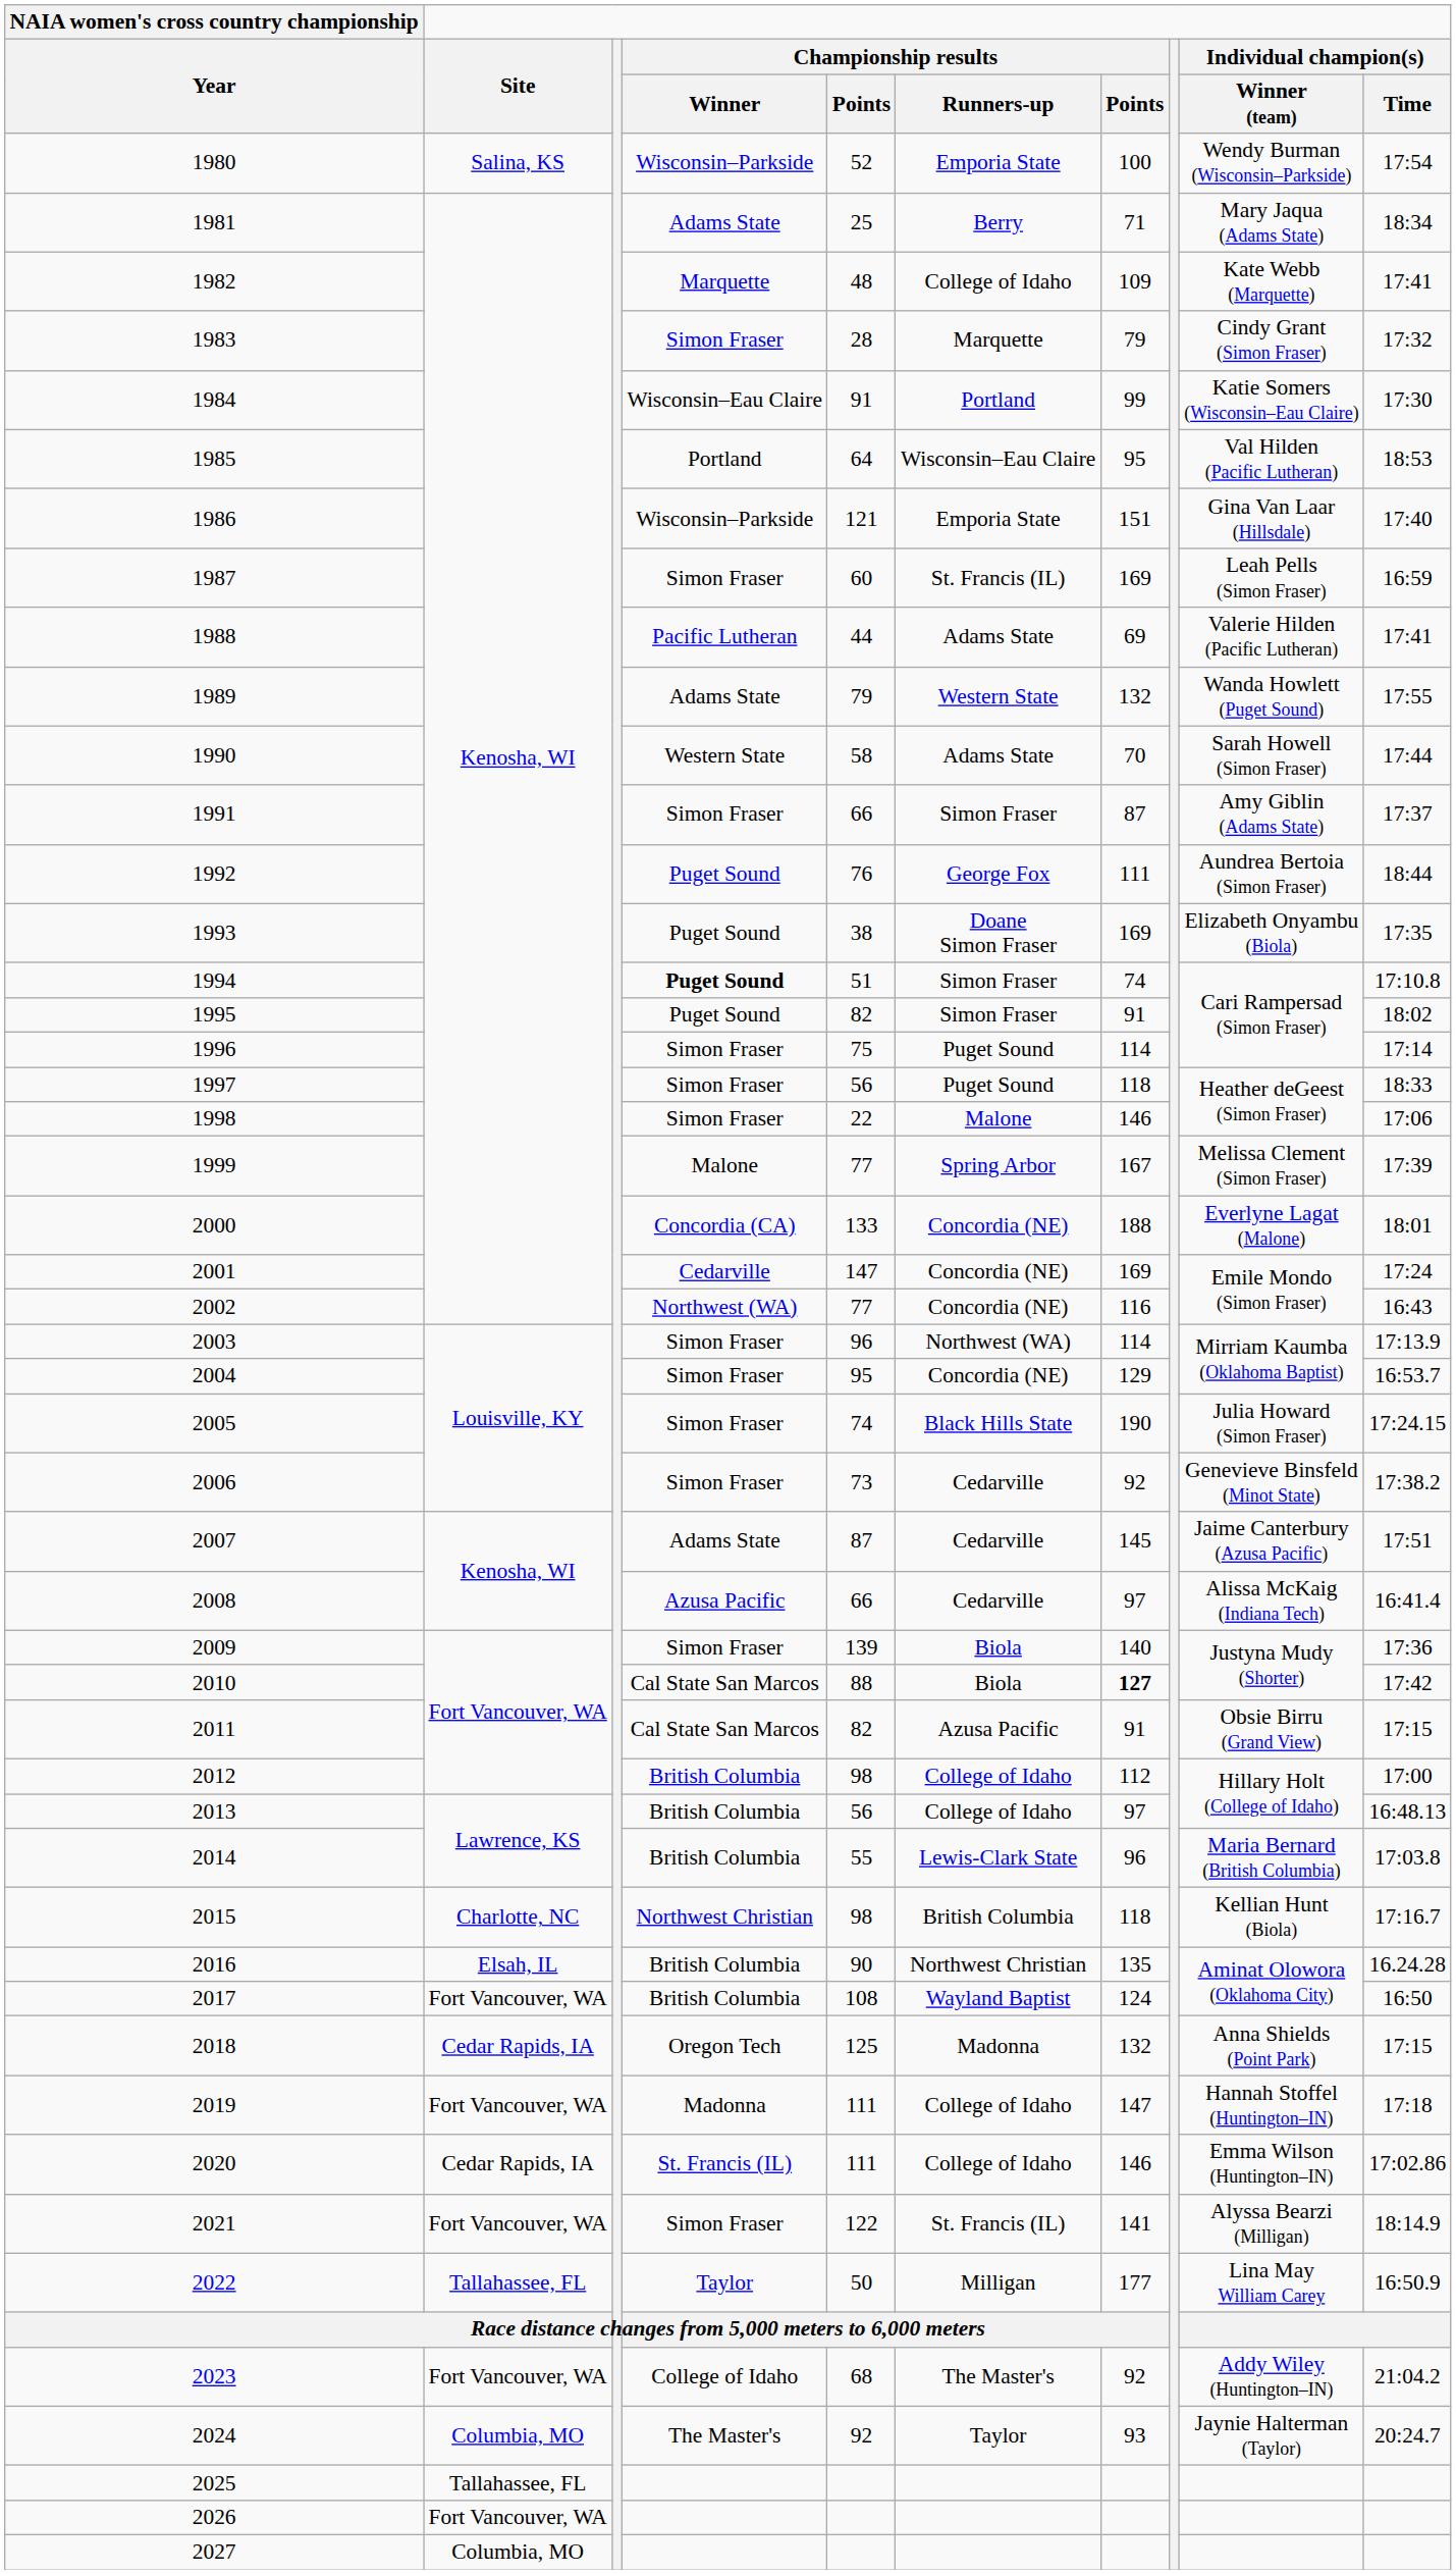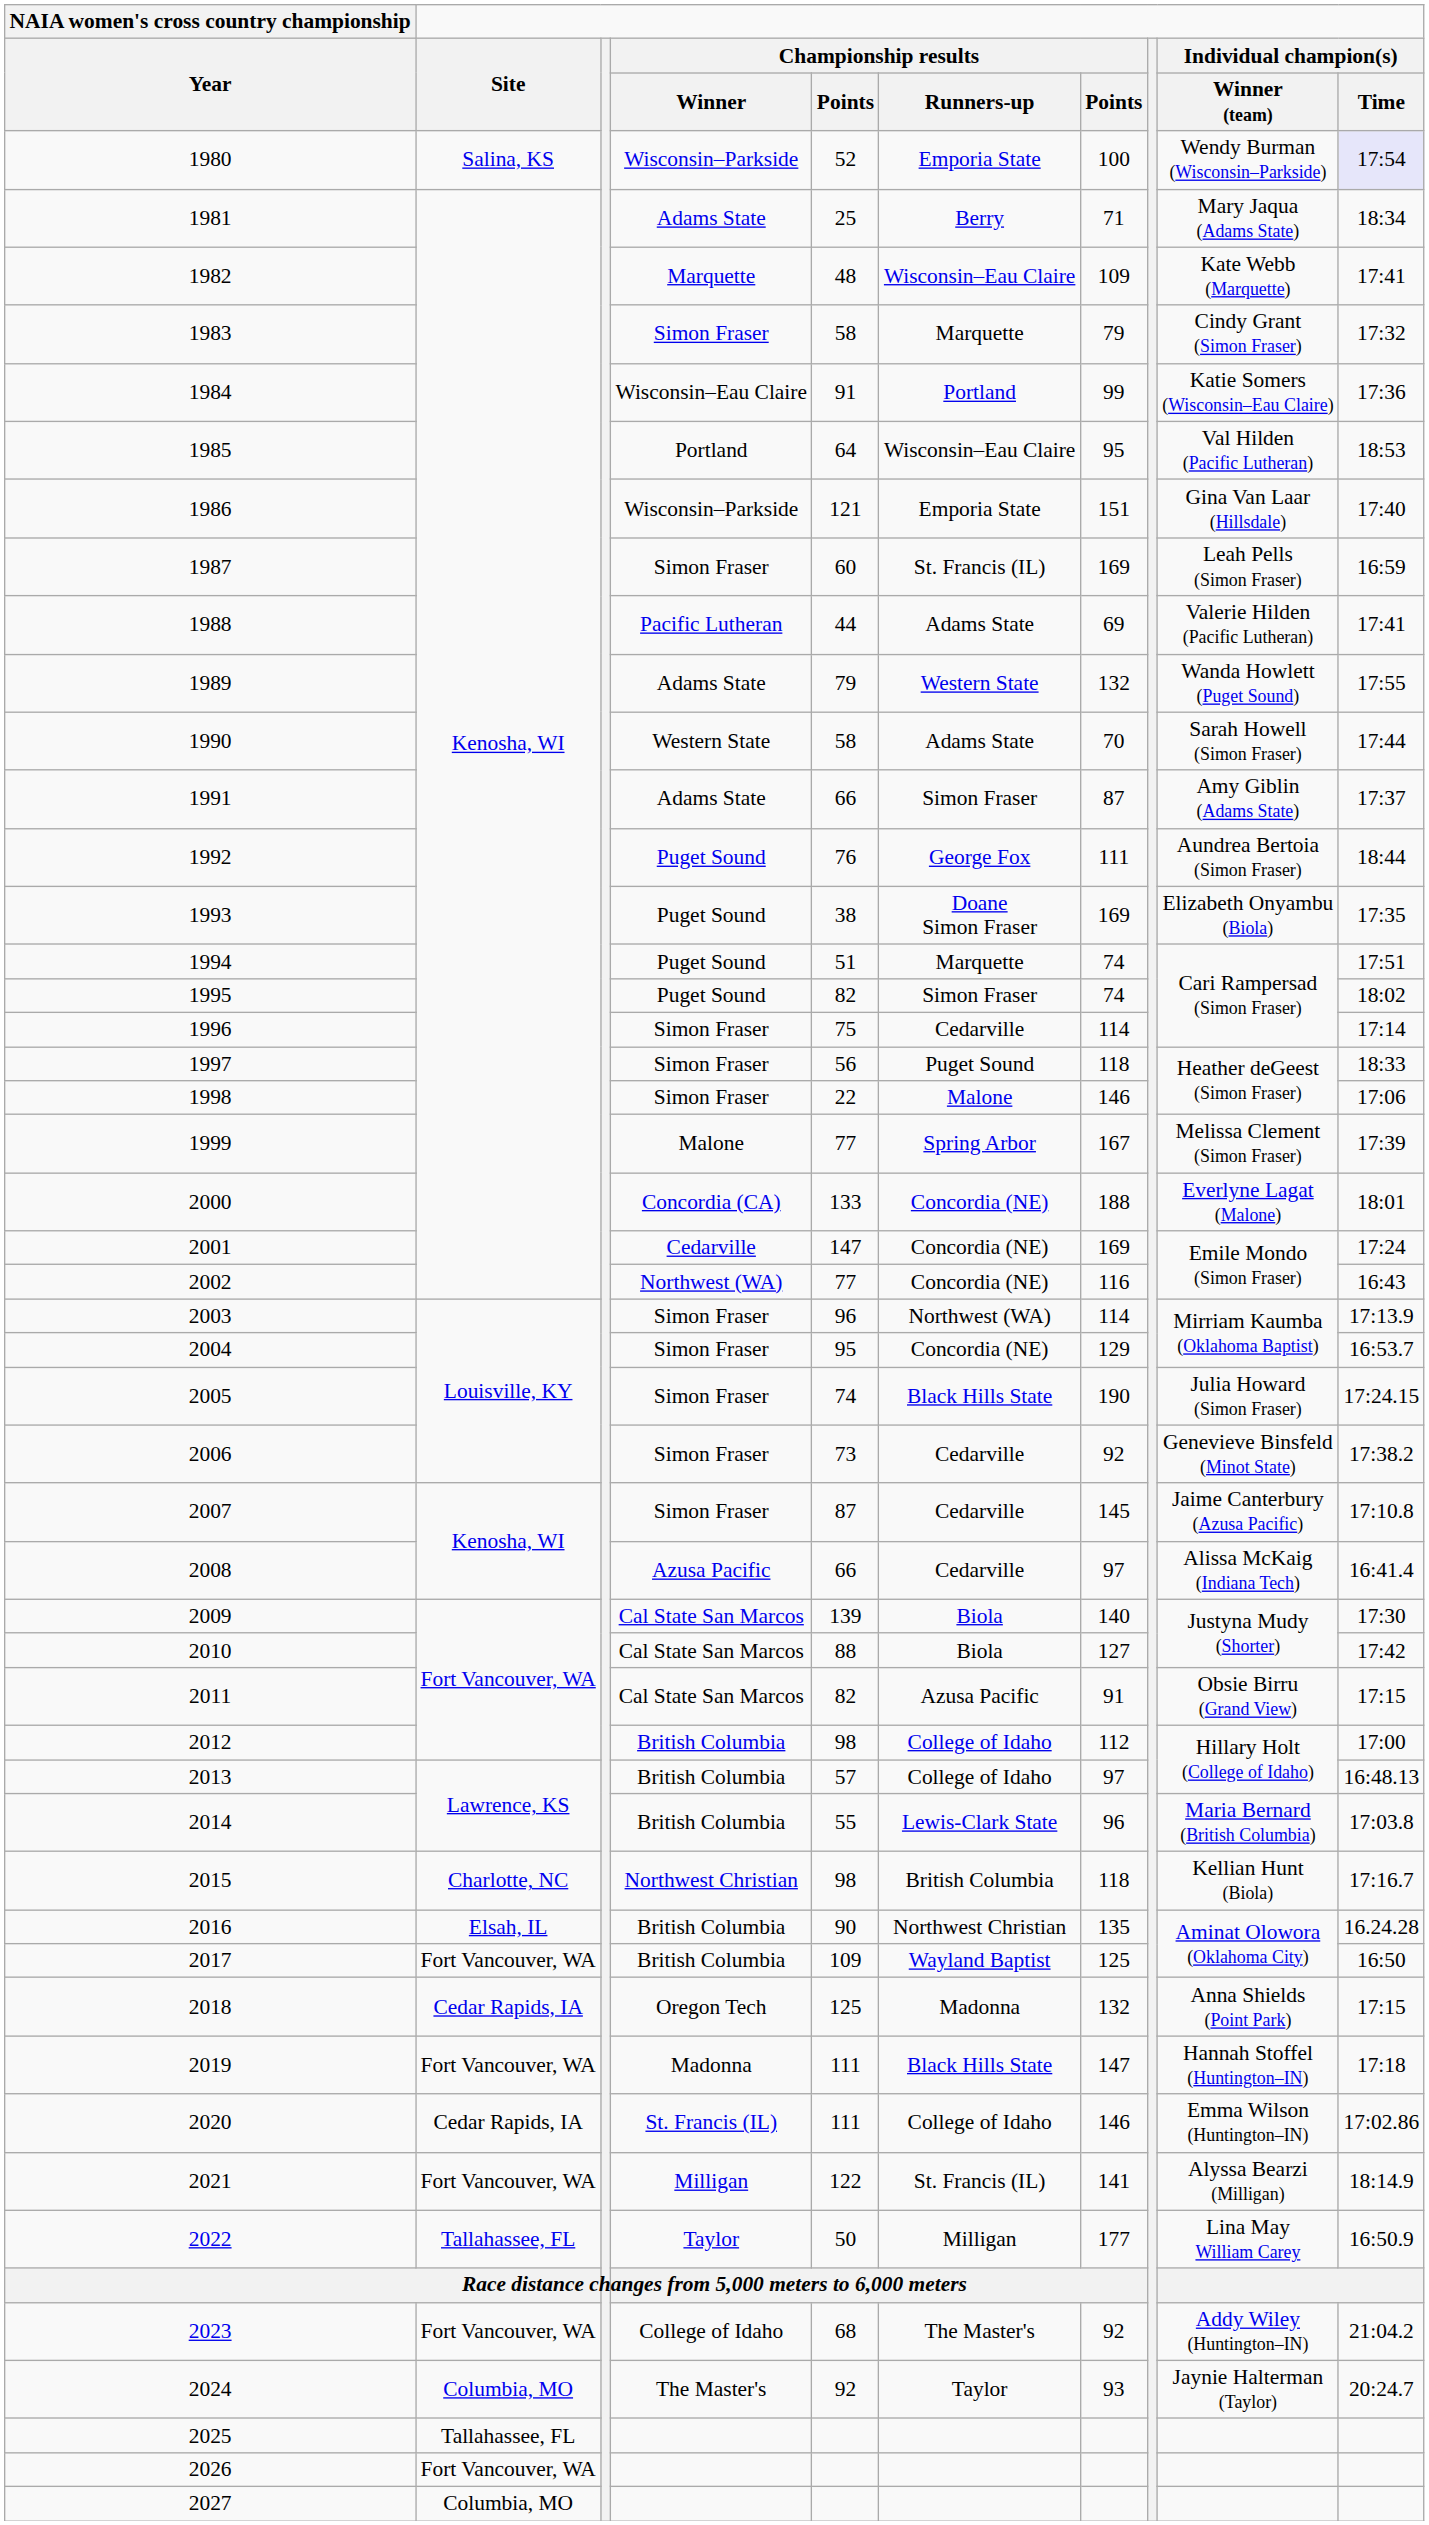1980 | Individual champion(s) / Time: no background -> lavender background
1982 | Championship results / Runners-up: College of Idaho -> Wisconsin–Eau Claire
1983 | column 5: 28 -> 58
1984 | Individual champion(s) / Time: 17:30 -> 17:36
1991 | Championship results / Winner: Simon Fraser -> Adams State
1994 | Championship results / Winner: bold -> normal
1994 | Championship results / Runners-up: Simon Fraser -> Marquette
1994 | Individual champion(s) / Time: 17:10.8 -> 17:51
1995 | column 7: 91 -> 74
1996 | Championship results / Runners-up: Puget Sound -> Cedarville
2007 | Championship results / Winner: Adams State -> Simon Fraser
2007 | Individual champion(s) / Time: 17:51 -> 17:10.8
2009 | Championship results / Winner: Simon Fraser -> Cal State San Marcos
2009 | Individual champion(s) / Time: 17:36 -> 17:30
2010 | column 7: bold -> normal
2013 | column 5: 56 -> 57
2017 | column 5: 108 -> 109
2017 | column 7: 124 -> 125
2019 | Championship results / Runners-up: College of Idaho -> Black Hills State
2021 | Championship results / Winner: Simon Fraser -> Milligan
